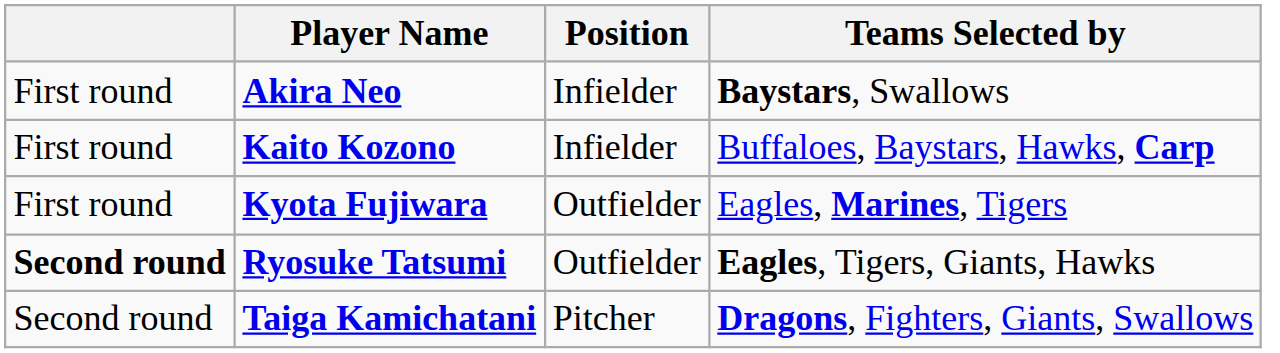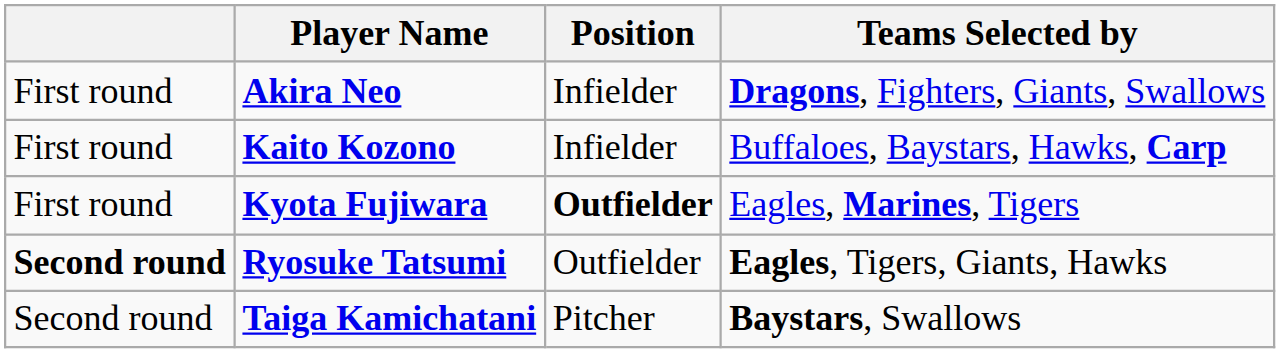Akira Neo | Teams Selected by: Baystars, Swallows -> Dragons, Fighters, Giants, Swallows
Kyota Fujiwara | Position: normal -> bold
Taiga Kamichatani | Teams Selected by: Dragons, Fighters, Giants, Swallows -> Baystars, Swallows
